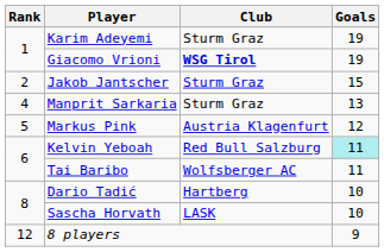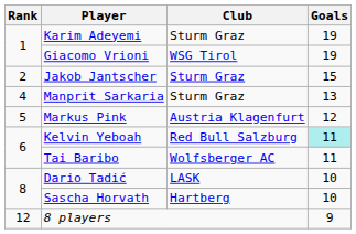Giacomo Vrioni | Club: bold -> normal
Dario Tadić | Club: Hartberg -> LASK
Sascha Horvath | Club: LASK -> Hartberg
